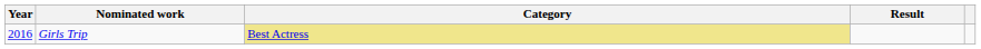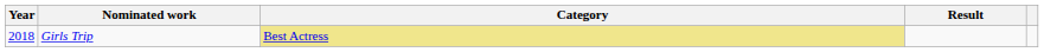Girls Trip | Year: 2016 -> 2018
